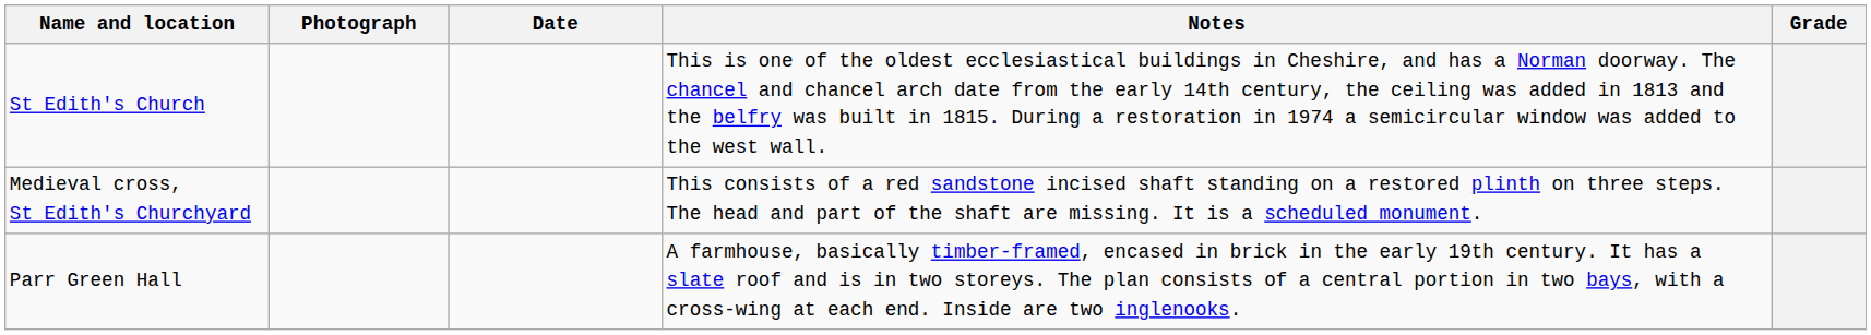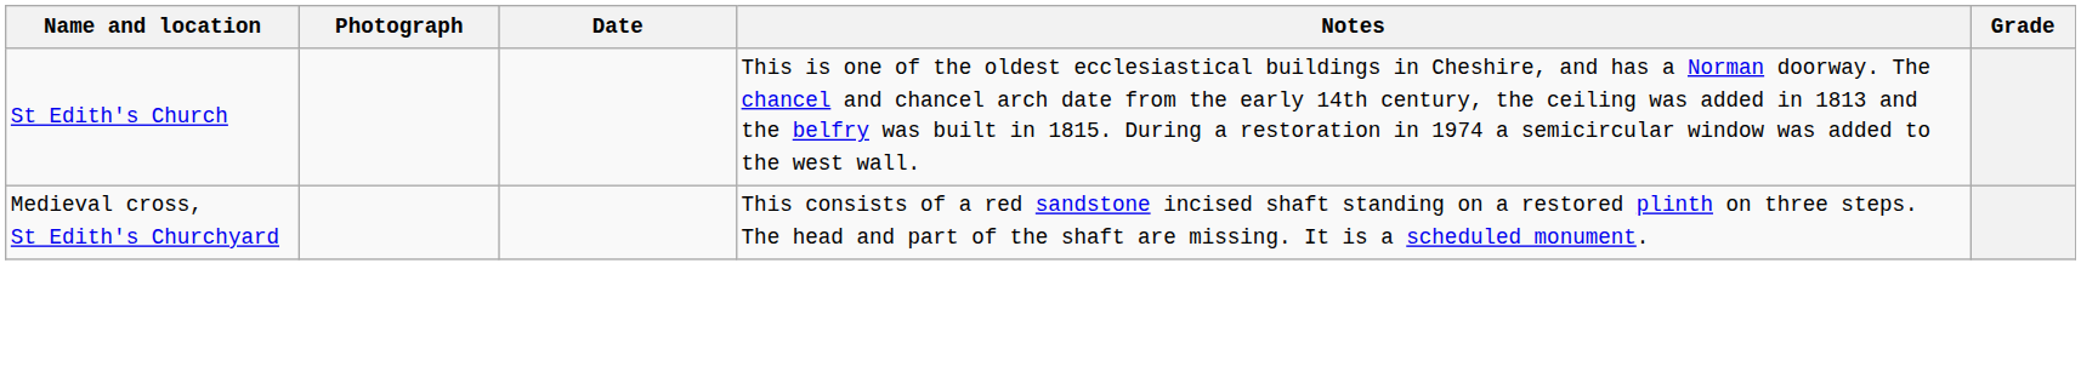- row: Parr Green Hall | A farmhouse, basically timber-framed, encased in brick in the early 19th century. It has a slate roof and is in two storeys. The plan consists of a central portion in two bays, with a cross-wing at each end. Inside are two inglenooks.
